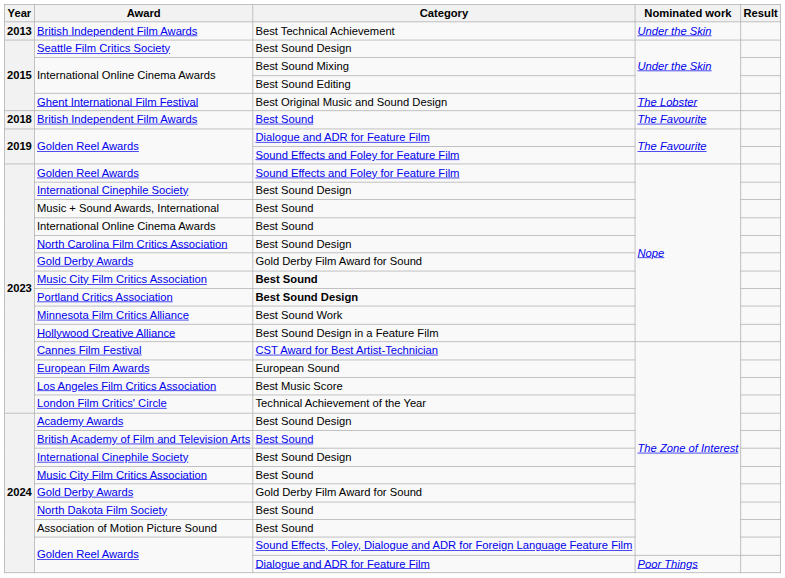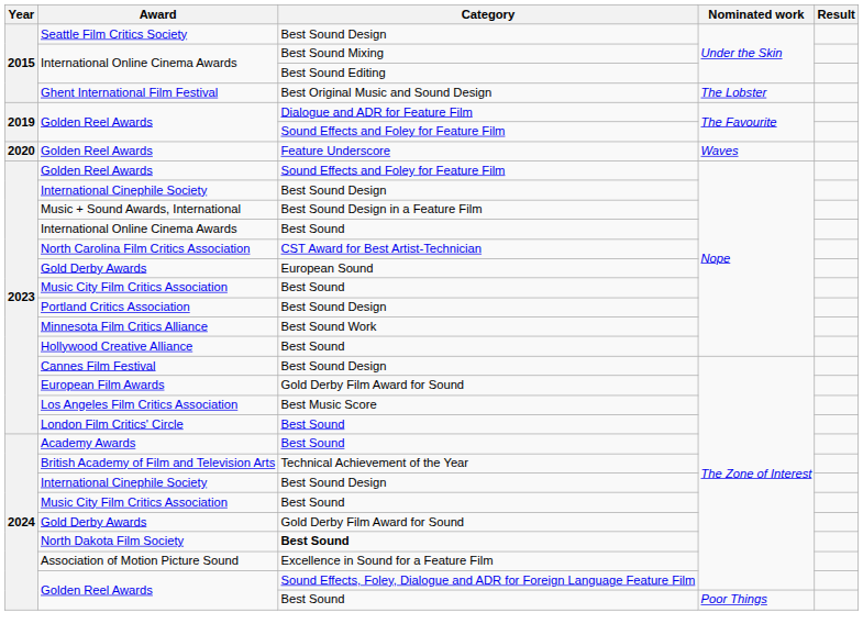- row: 2013 | British Independent Film Awards | Best Technical Achievement | Under the Skin
- row: 2018 | British Independent Film Awards | Best Sound | The Favourite
+ row: 2020 | Golden Reel Awards | Feature Underscore | Waves
Music + Sound Awards, International | Category: Best Sound -> Best Sound Design in a Feature Film
North Carolina Film Critics Association | Category: Best Sound Design -> CST Award for Best Artist-Technician
Gold Derby Awards / Nope | Category: Gold Derby Film Award for Sound -> European Sound
Music City Film Critics Association / Nope | Category: bold -> normal
Portland Critics Association | Category: bold -> normal
Hollywood Creative Alliance | Category: Best Sound Design in a Feature Film -> Best Sound
Cannes Film Festival | Category: CST Award for Best Artist-Technician -> Best Sound Design
European Film Awards | Category: European Sound -> Gold Derby Film Award for Sound
London Film Critics' Circle | Category: Technical Achievement of the Year -> Best Sound
Academy Awards | Category: Best Sound Design -> Best Sound
British Academy of Film and Television Arts | Category: Best Sound -> Technical Achievement of the Year
North Dakota Film Society | Category: normal -> bold
Association of Motion Picture Sound | Category: Best Sound -> Excellence in Sound for a Feature Film
Golden Reel Awards / Poor Things | Category: Dialogue and ADR for Feature Film -> Best Sound
